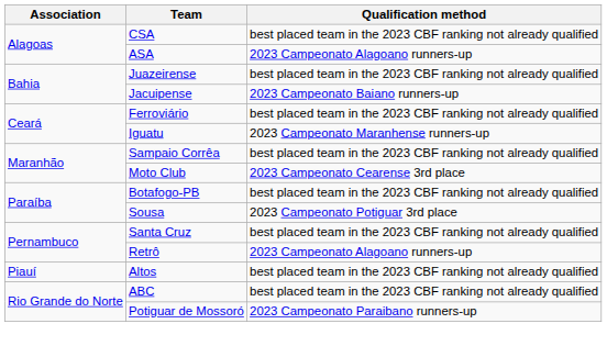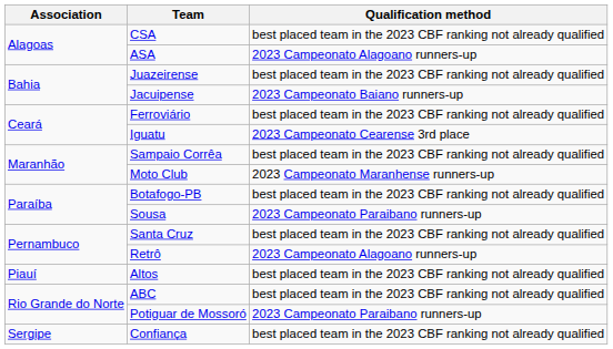Iguatu | Qualification method: 2023 Campeonato Maranhense runners-up -> 2023 Campeonato Cearense 3rd place
Moto Club | Qualification method: 2023 Campeonato Cearense 3rd place -> 2023 Campeonato Maranhense runners-up
Sousa | Qualification method: 2023 Campeonato Potiguar 3rd place -> 2023 Campeonato Paraibano runners-up
+ row: Sergipe | Confiança | best placed team in the 2023 CBF ranking not already qualified
